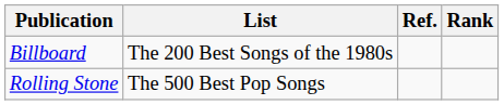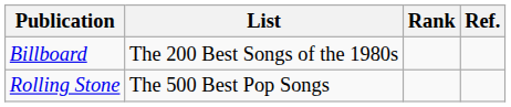columns swapped: Rank <-> Ref.
